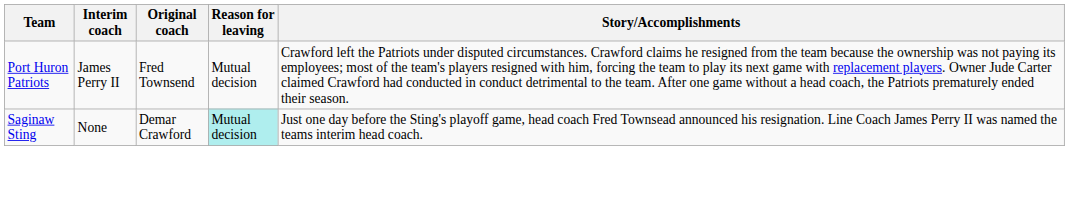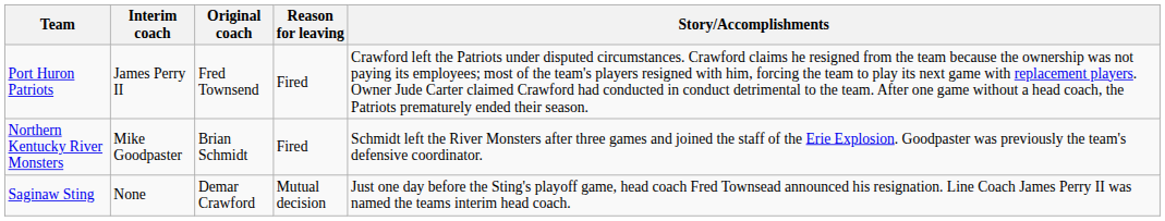Port Huron Patriots | Reason for leaving: Mutual decision -> Fired
+ row: Northern Kentucky River Monsters | Mike Goodpaster | Brian Schmidt | Fired | Schmidt left the River Monsters after three games and joined the staff of the Erie Explosion. Goodpaster was previously the team's defensive coordinator.
Saginaw Sting | Reason for leaving: paleturquoise background -> no background
